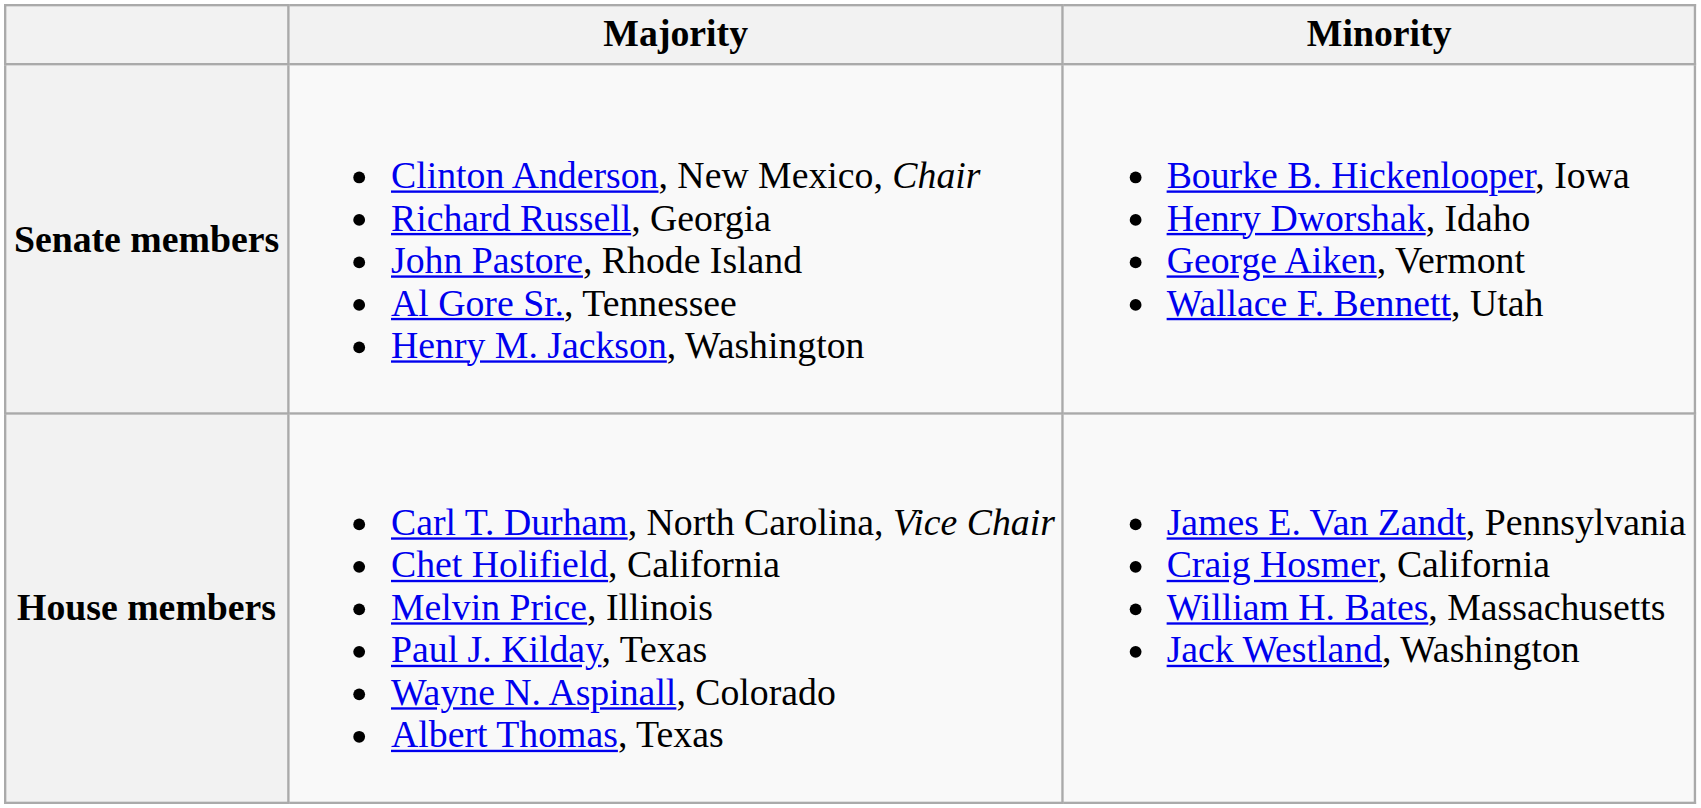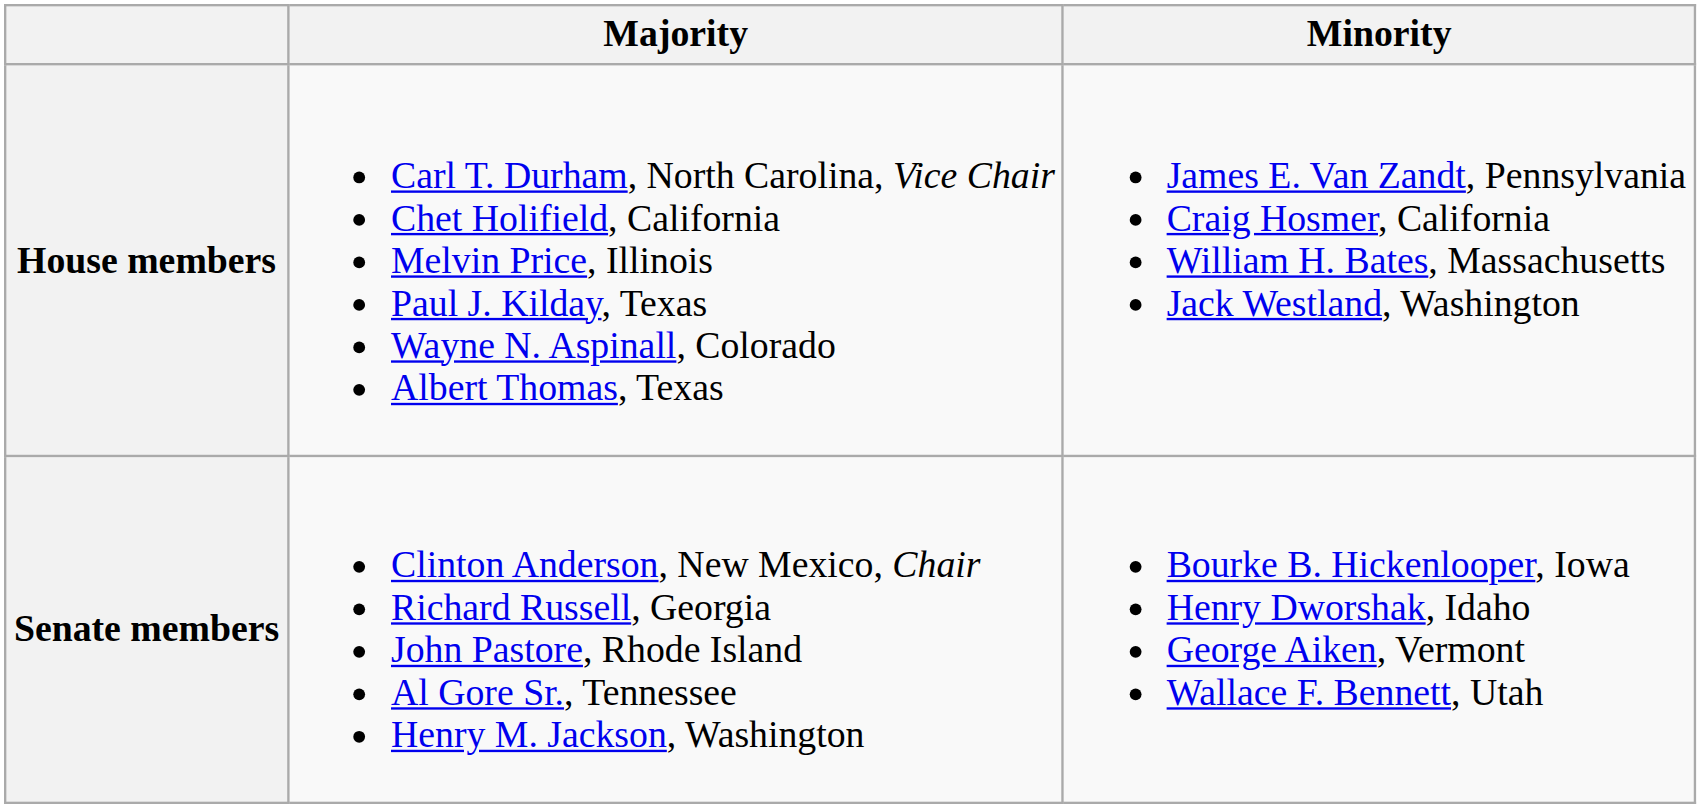rows swapped: Senate members <-> House members
